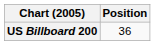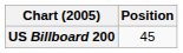US Billboard 200 | Position: 36 -> 45
